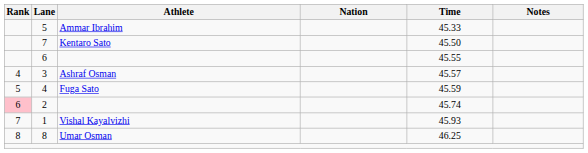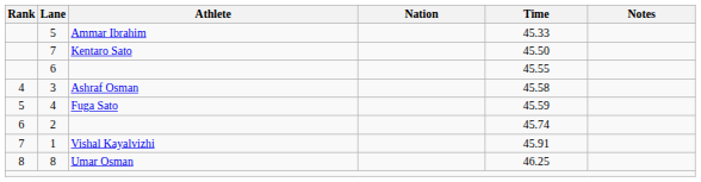3 | Time: 45.57 -> 45.58
2 | Rank: pink background -> no background
1 | Time: 45.93 -> 45.91
